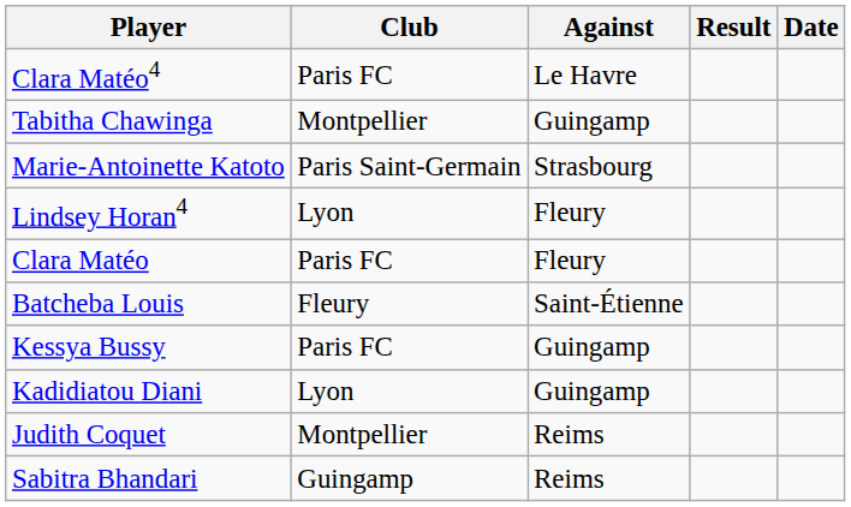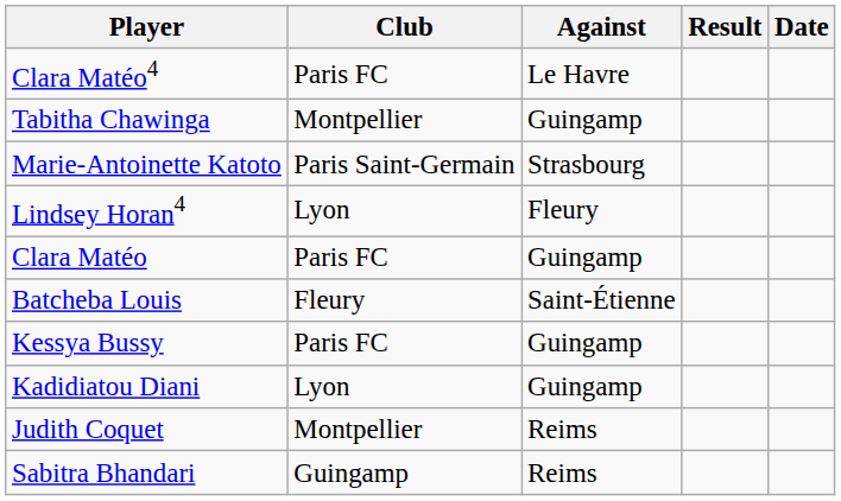Clara Matéo | Against: Fleury -> Guingamp
